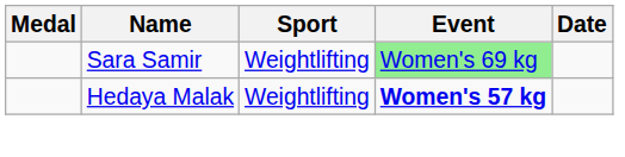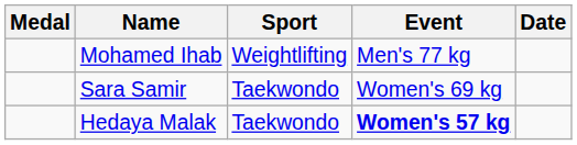+ row: Mohamed Ihab | Weightlifting | Men's 77 kg
Sara Samir | Sport: Weightlifting -> Taekwondo
Sara Samir | Event: lightgreen background -> no background
Hedaya Malak | Sport: Weightlifting -> Taekwondo
